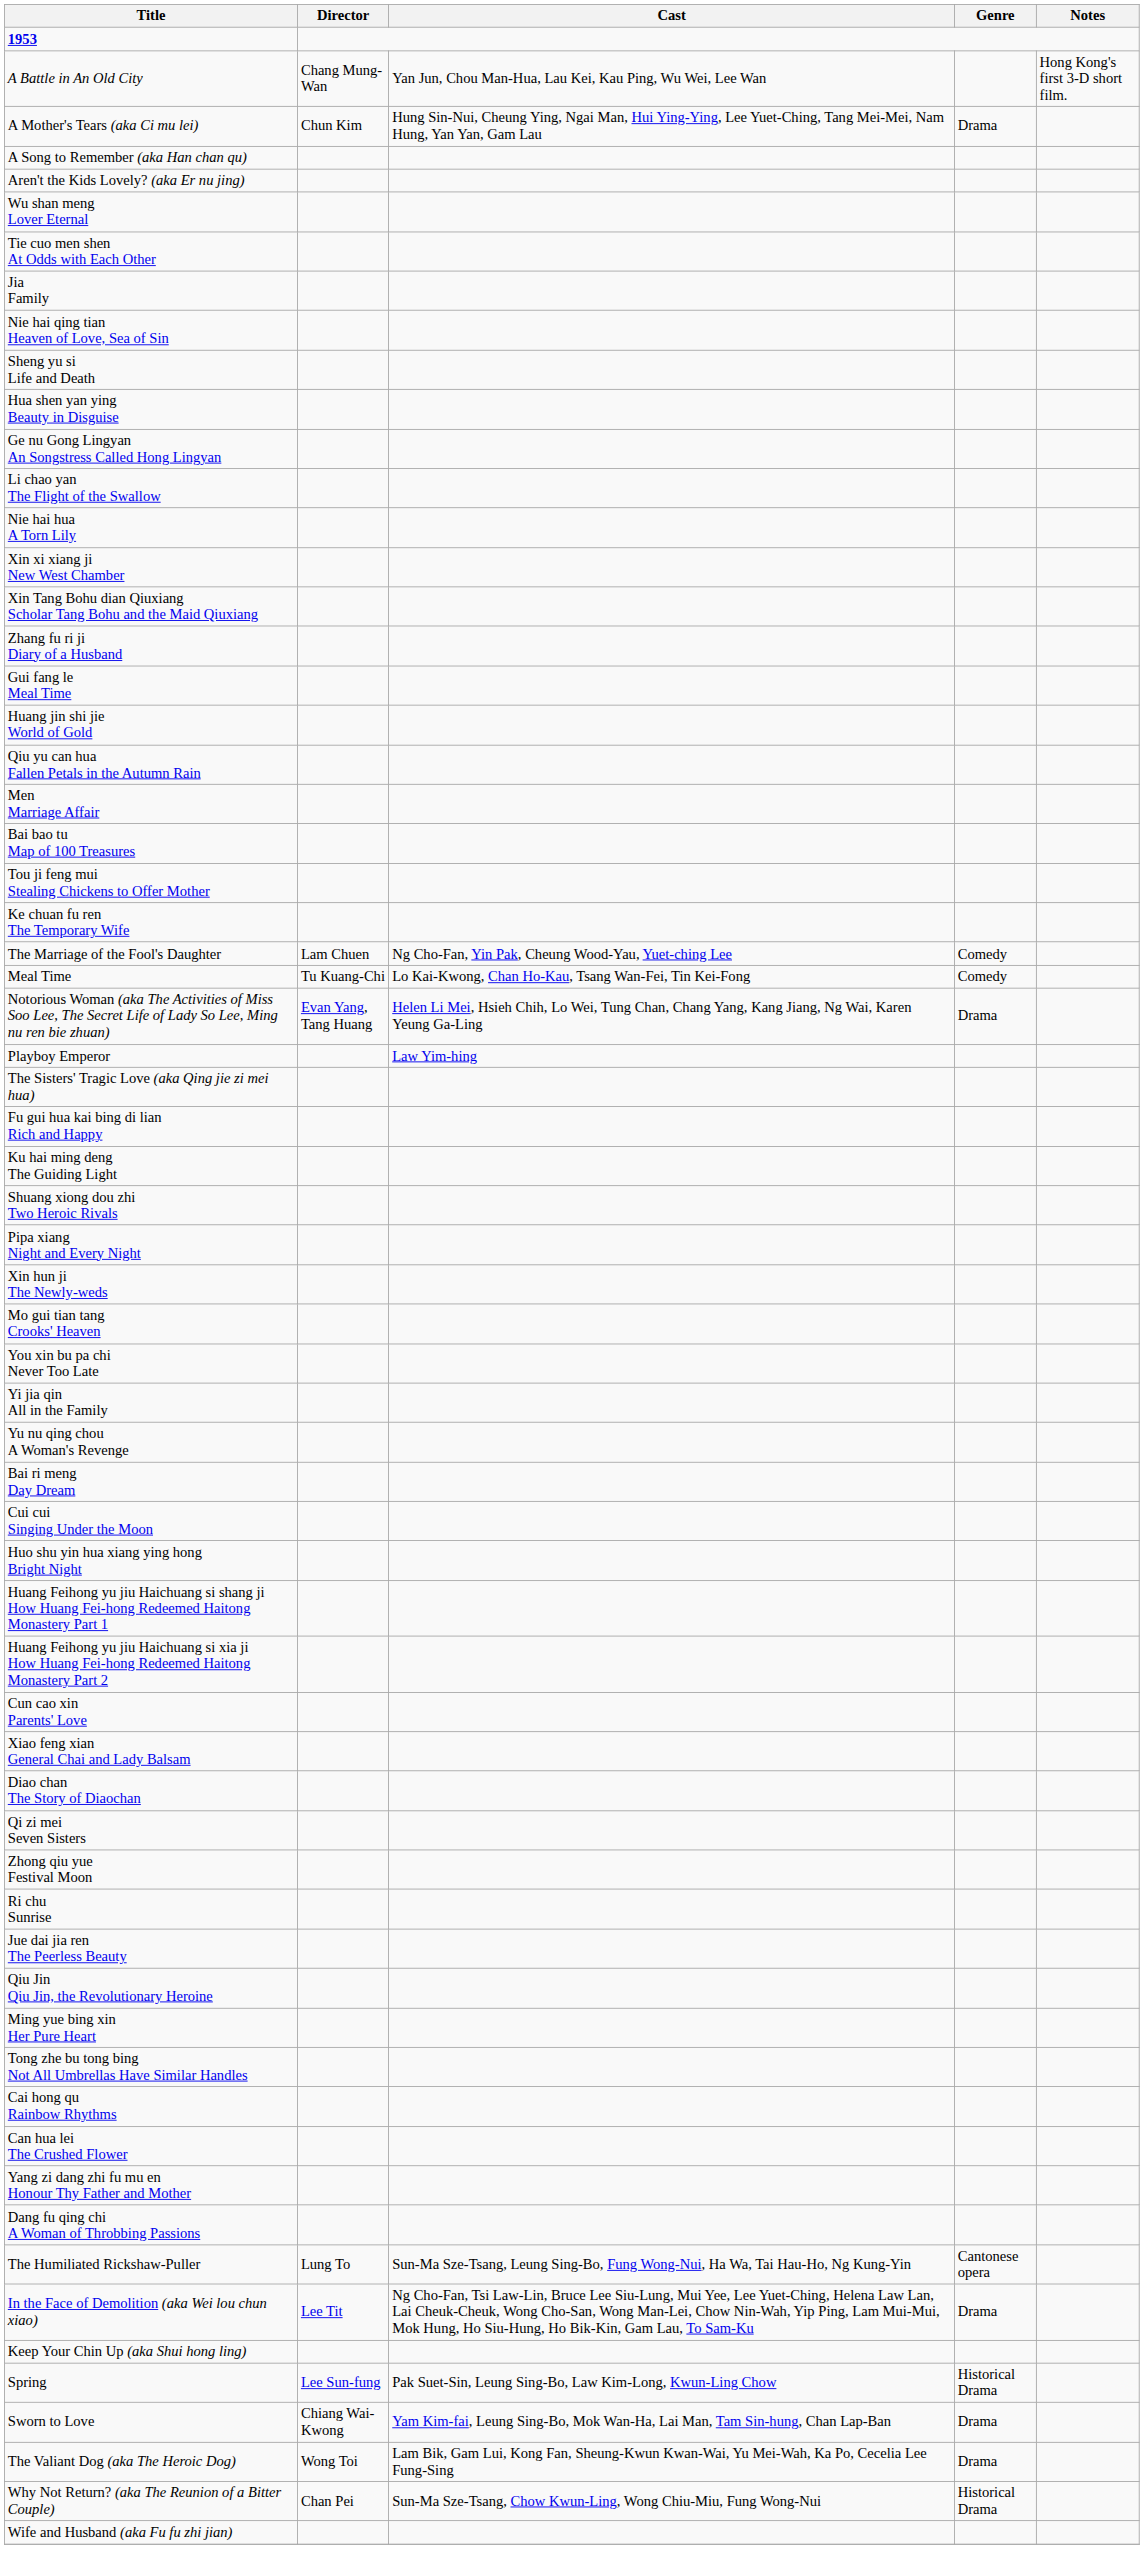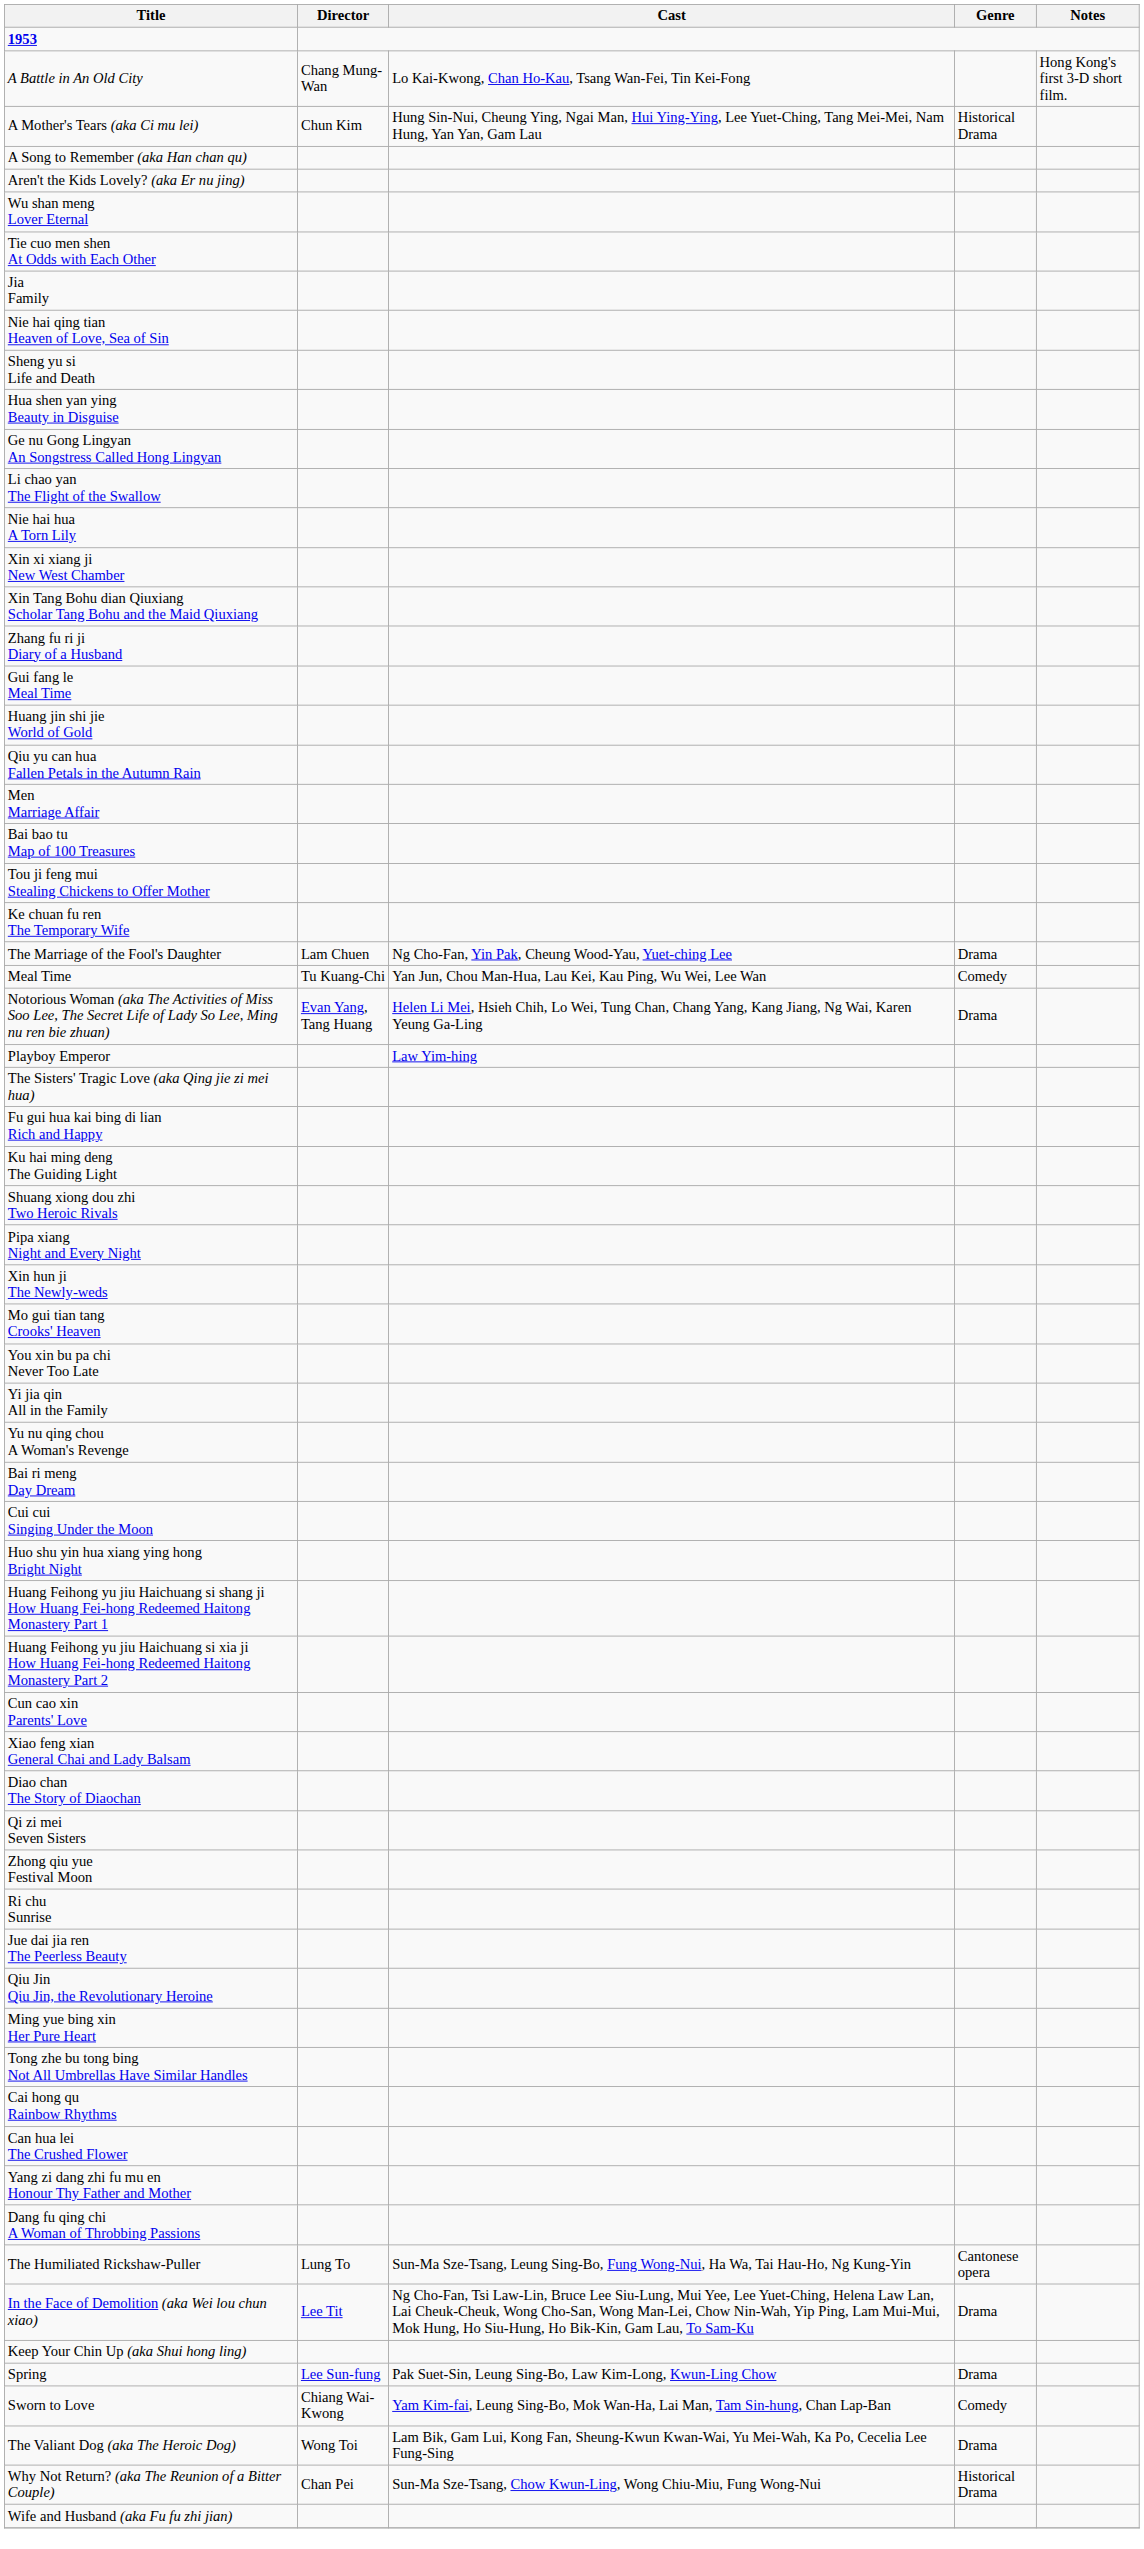A Battle in An Old City | Cast: Yan Jun, Chou Man-Hua, Lau Kei, Kau Ping, Wu Wei, Lee Wan -> Lo Kai-Kwong, Chan Ho-Kau, Tsang Wan-Fei, Tin Kei-Fong
A Mother's Tears (aka Ci mu lei) | Genre: Drama -> Historical Drama
The Marriage of the Fool's Daughter | Genre: Comedy -> Drama
Meal Time | Cast: Lo Kai-Kwong, Chan Ho-Kau, Tsang Wan-Fei, Tin Kei-Fong -> Yan Jun, Chou Man-Hua, Lau Kei, Kau Ping, Wu Wei, Lee Wan
Spring | Genre: Historical Drama -> Drama
Sworn to Love | Genre: Drama -> Comedy
